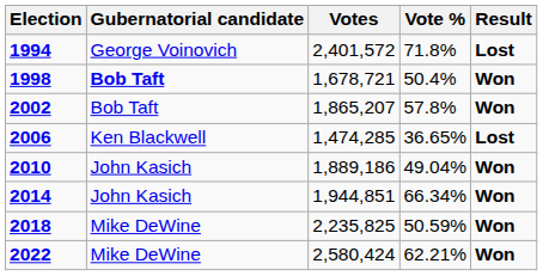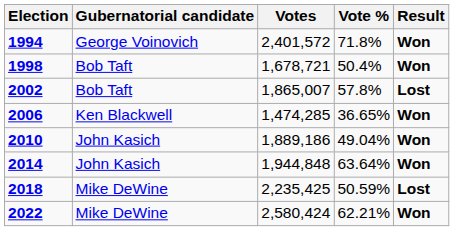1994 | Result: Lost -> Won
1998 | Gubernatorial candidate: bold -> normal
2002 | Votes: 1,865,207 -> 1,865,007
2002 | Result: Won -> Lost
2006 | Result: Lost -> Won
2014 | Votes: 1,944,851 -> 1,944,848
2014 | Vote %: 66.34% -> 63.64%
2018 | Votes: 2,235,825 -> 2,235,425
2018 | Result: Won -> Lost
